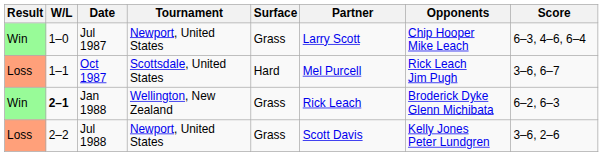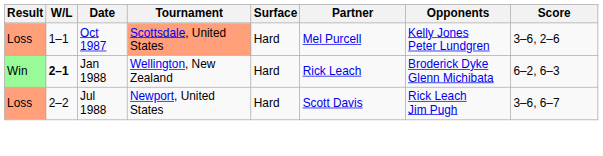- row: Win | 1–0 | Jul 1987 | Newport, United States | Grass | Larry Scott | Chip Hooper Mike Leach | 6–3, 4–6, 6–4
Oct 1987 | Tournament: no background -> lightsalmon background
Oct 1987 | Opponents: Rick Leach Jim Pugh -> Kelly Jones Peter Lundgren
Oct 1987 | Score: 3–6, 6–7 -> 3–6, 2–6
Jan 1988 | Surface: Grass -> Hard
Jul 1988 | Surface: Grass -> Hard
Jul 1988 | Opponents: Kelly Jones Peter Lundgren -> Rick Leach Jim Pugh
Jul 1988 | Score: 3–6, 2–6 -> 3–6, 6–7
